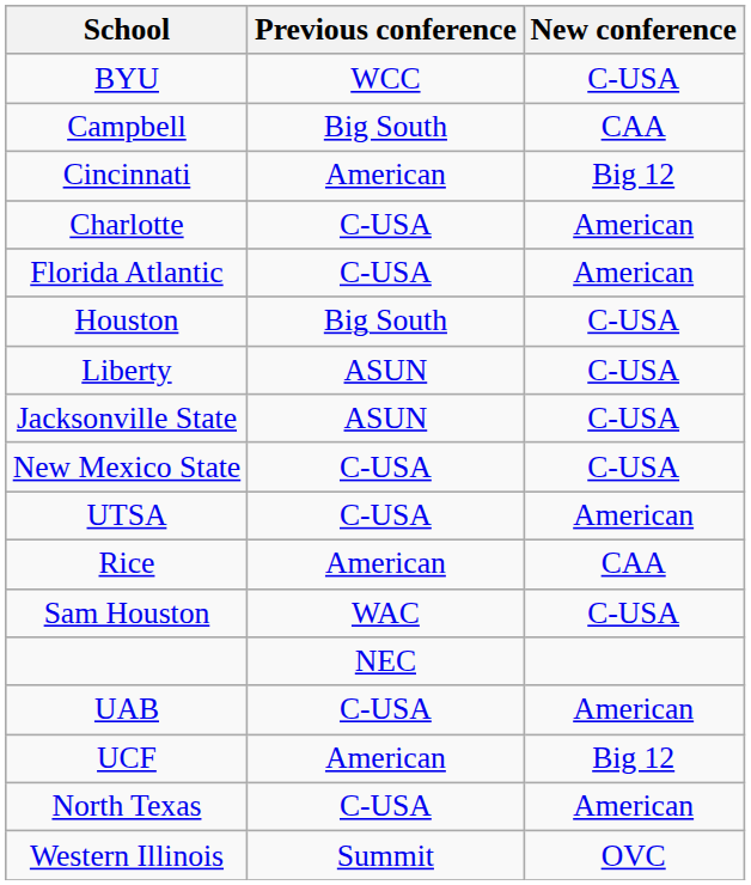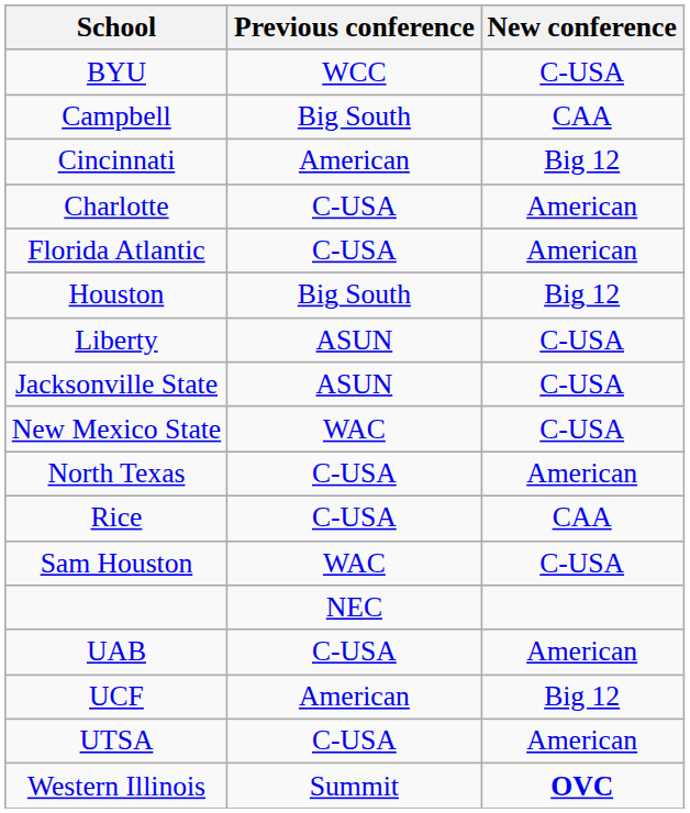Houston | New conference: C-USA -> Big 12
New Mexico State | Previous conference: C-USA -> WAC
rows swapped: North Texas <-> UTSA
Rice | Previous conference: American -> C-USA
Western Illinois | New conference: normal -> bold
